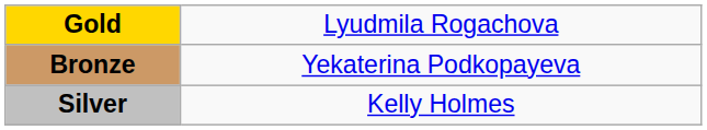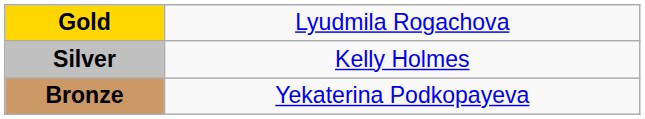rows swapped: Silver <-> Bronze
